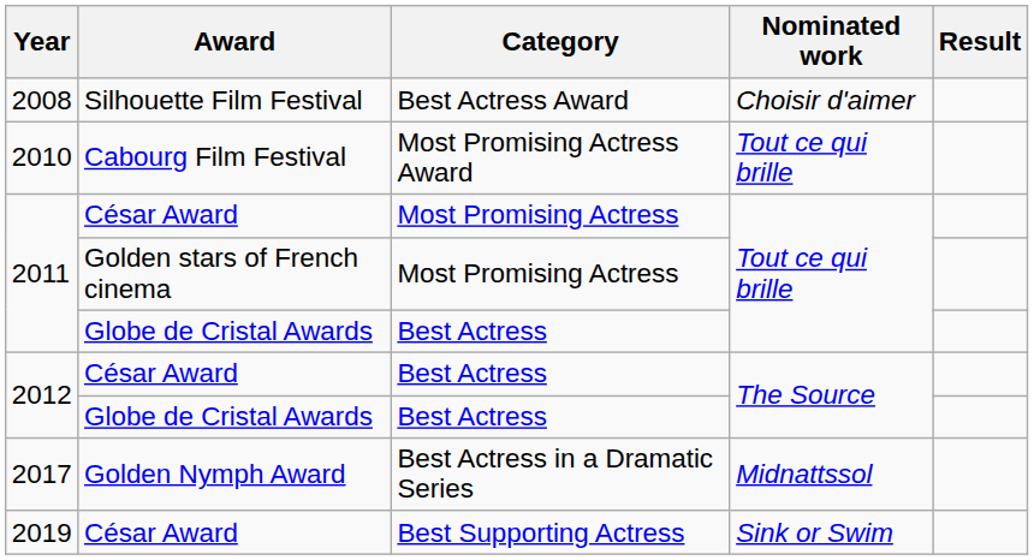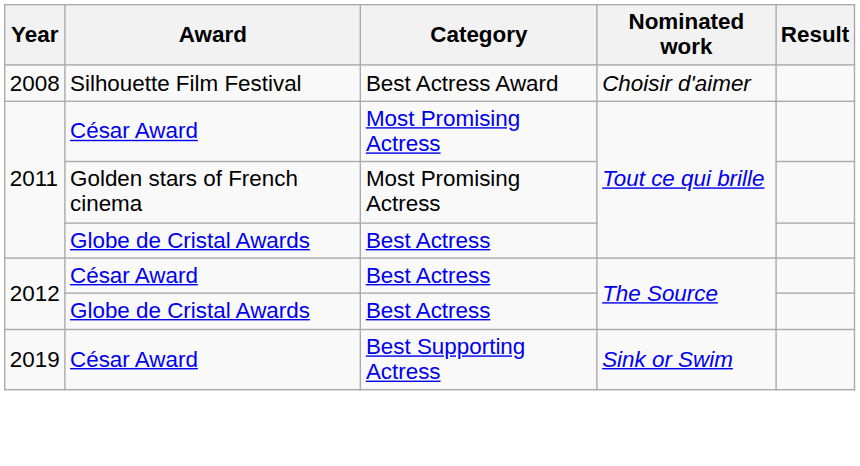- row: 2010 | Cabourg Film Festival | Most Promising Actress Award | Tout ce qui brille
- row: 2017 | Golden Nymph Award | Best Actress in a Dramatic Series | Midnattssol
